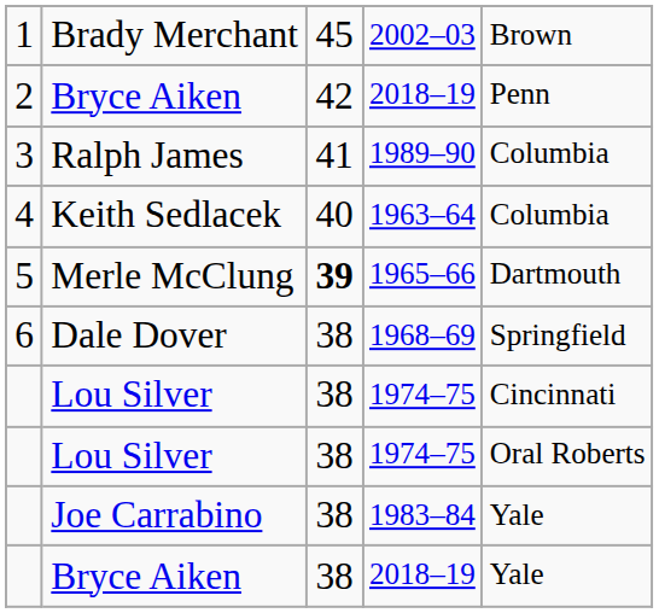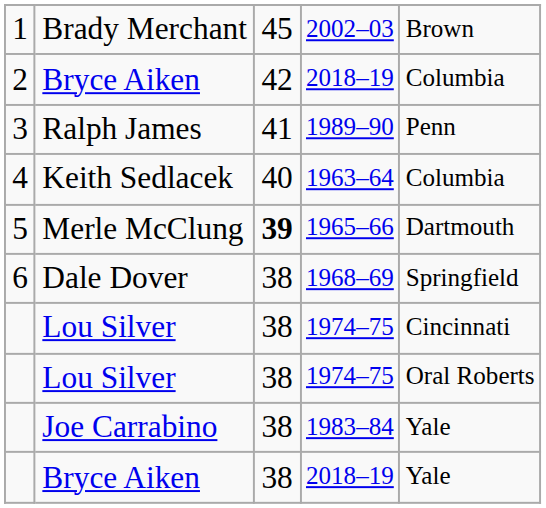2 / Bryce Aiken | column 5: Penn -> Columbia
Ralph James | column 5: Columbia -> Penn
